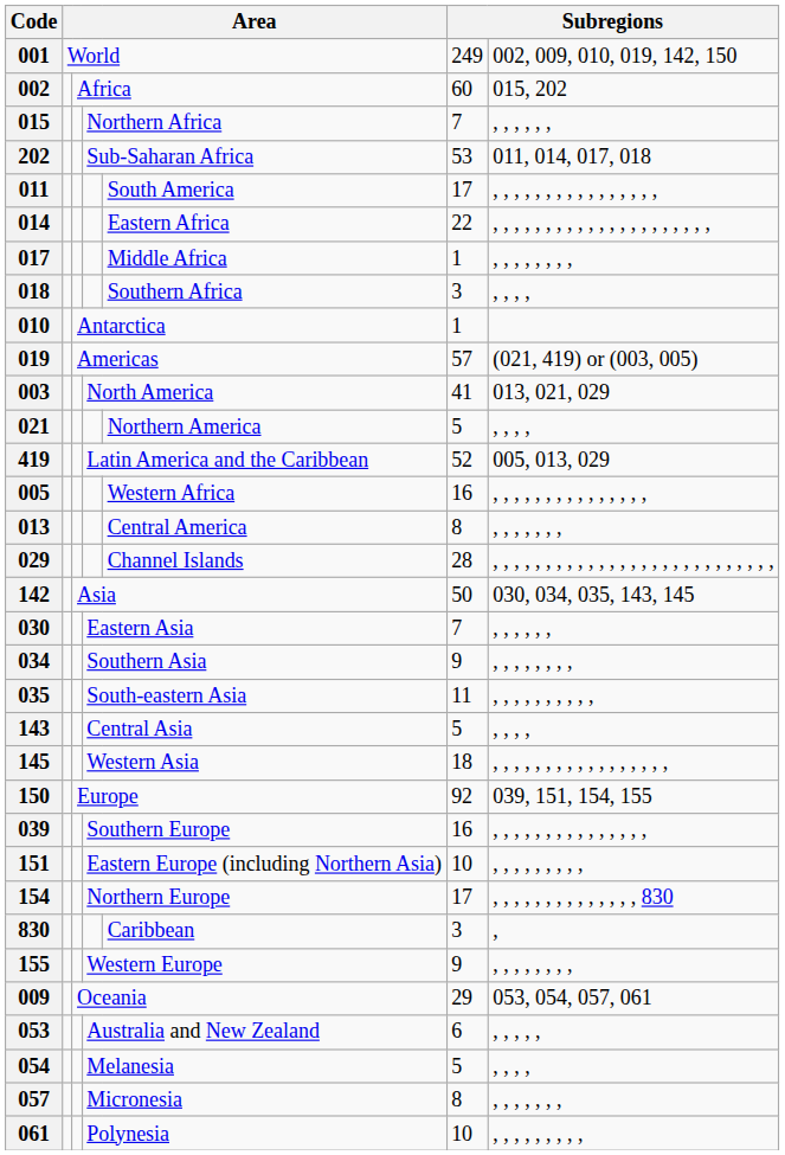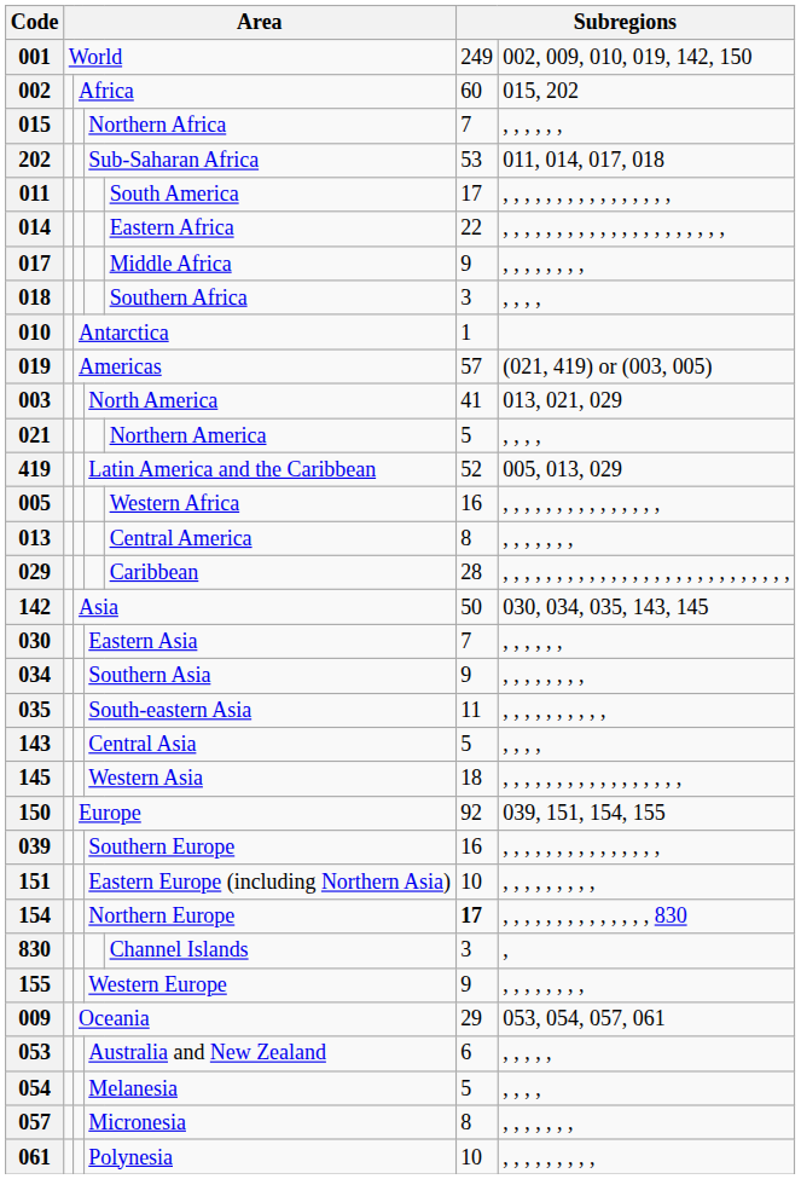017 | column 6: 1 -> 9
029 | column 5: Channel Islands -> Caribbean
154 | column 6: normal -> bold
830 | column 5: Caribbean -> Channel Islands
